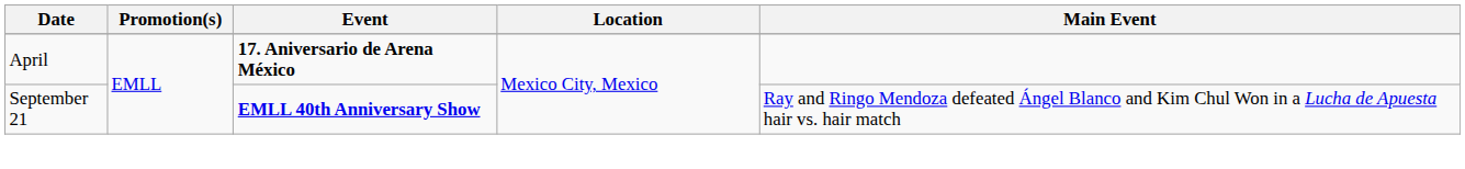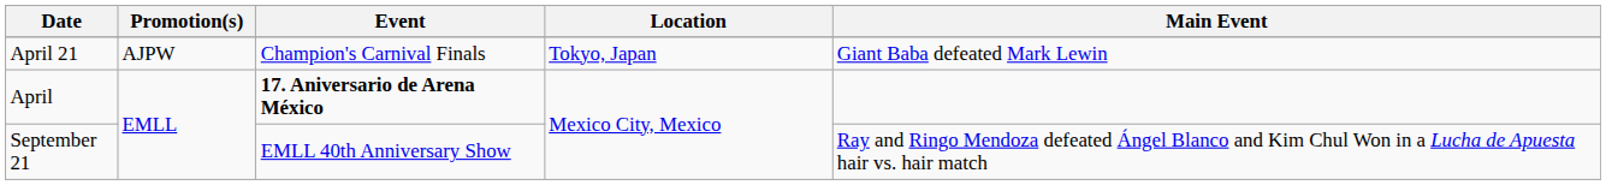+ row: April 21 | AJPW | Champion's Carnival Finals | Tokyo, Japan | Giant Baba defeated Mark Lewin
September 21 | Event: bold -> normal
